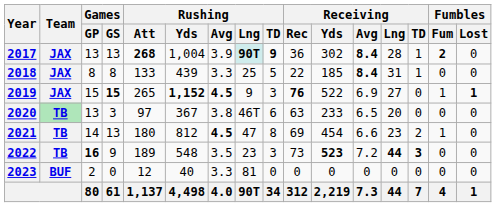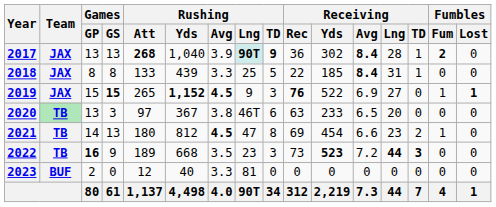2017 | Rushing / Yds: 1,004 -> 1,040
2022 | Rushing / Yds: 548 -> 668
